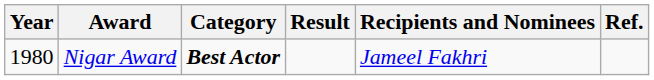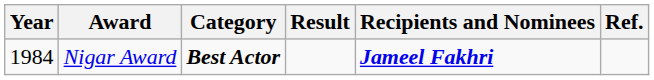Nigar Award | Year: 1980 -> 1984
Nigar Award | Recipients and Nominees: normal -> bold
